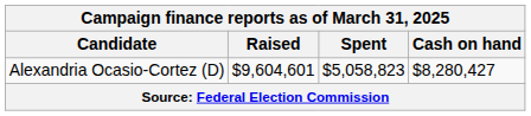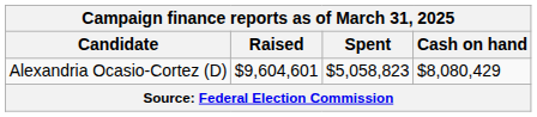Alexandria Ocasio-Cortez (D) | Cash on hand: $8,280,427 -> $8,080,429
